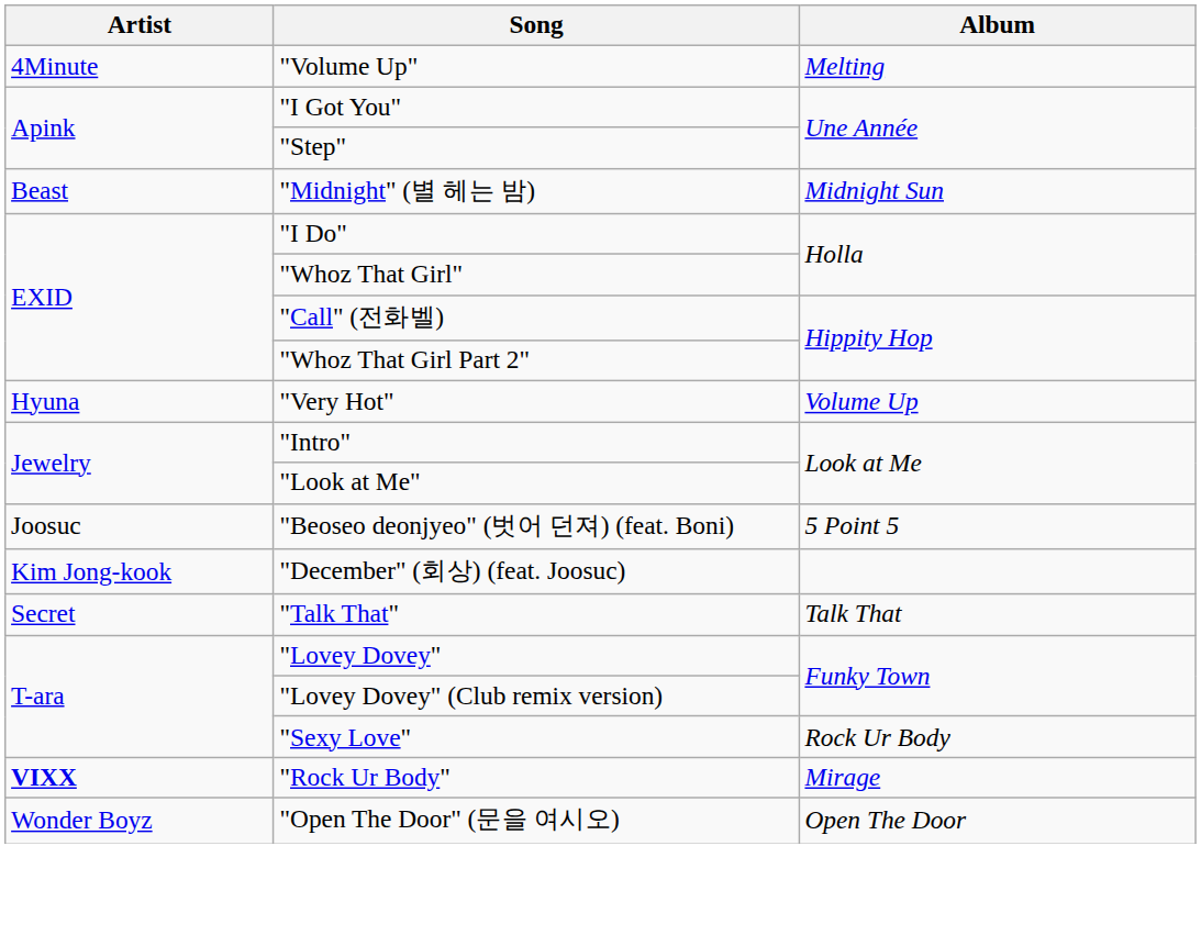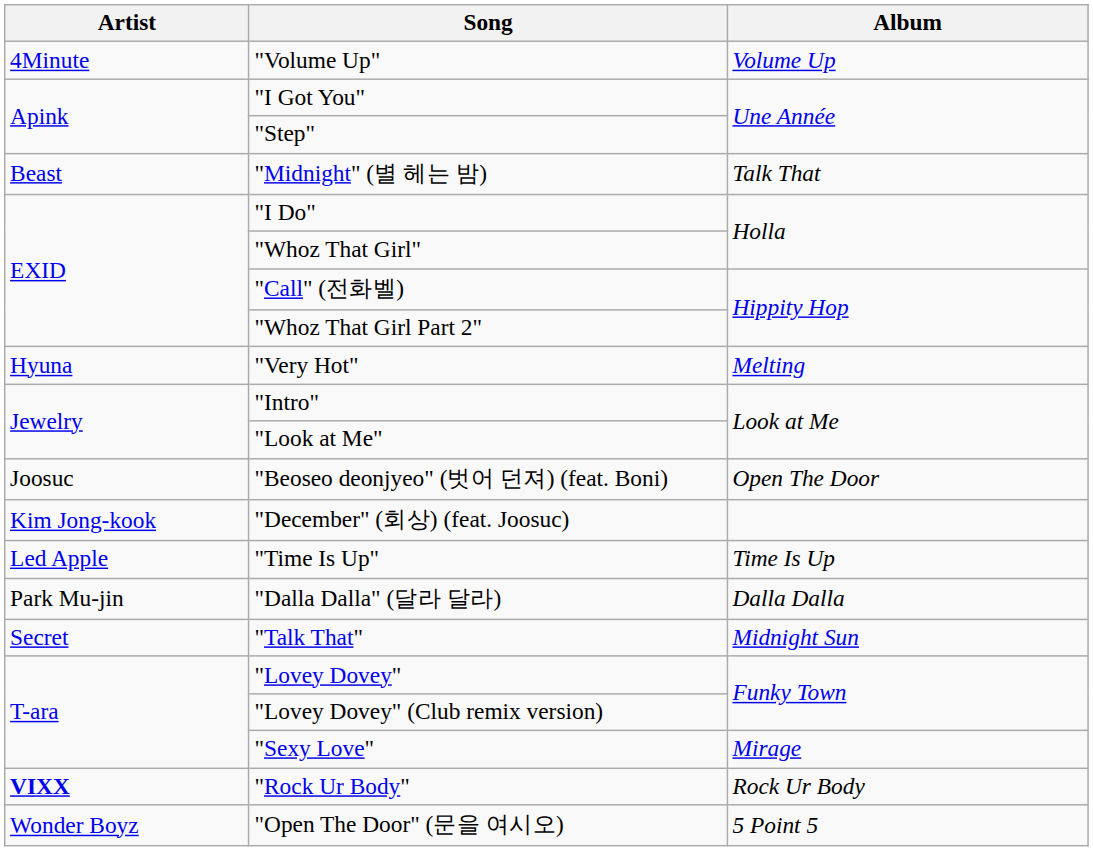"Volume Up" | Album: Melting -> Volume Up
"Midnight" (별 헤는 밤) | Album: Midnight Sun -> Talk That
"Very Hot" | Album: Volume Up -> Melting
"Beoseo deonjyeo" (벗어 던져) (feat. Boni) | Album: 5 Point 5 -> Open The Door
+ row: Led Apple | "Time Is Up" | Time Is Up
+ row: Park Mu-jin | "Dalla Dalla" (달라 달라) | Dalla Dalla
"Talk That" | Album: Talk That -> Midnight Sun
"Sexy Love" | Album: Rock Ur Body -> Mirage
"Rock Ur Body" | Album: Mirage -> Rock Ur Body
"Open The Door" (문을 여시오) | Album: Open The Door -> 5 Point 5
